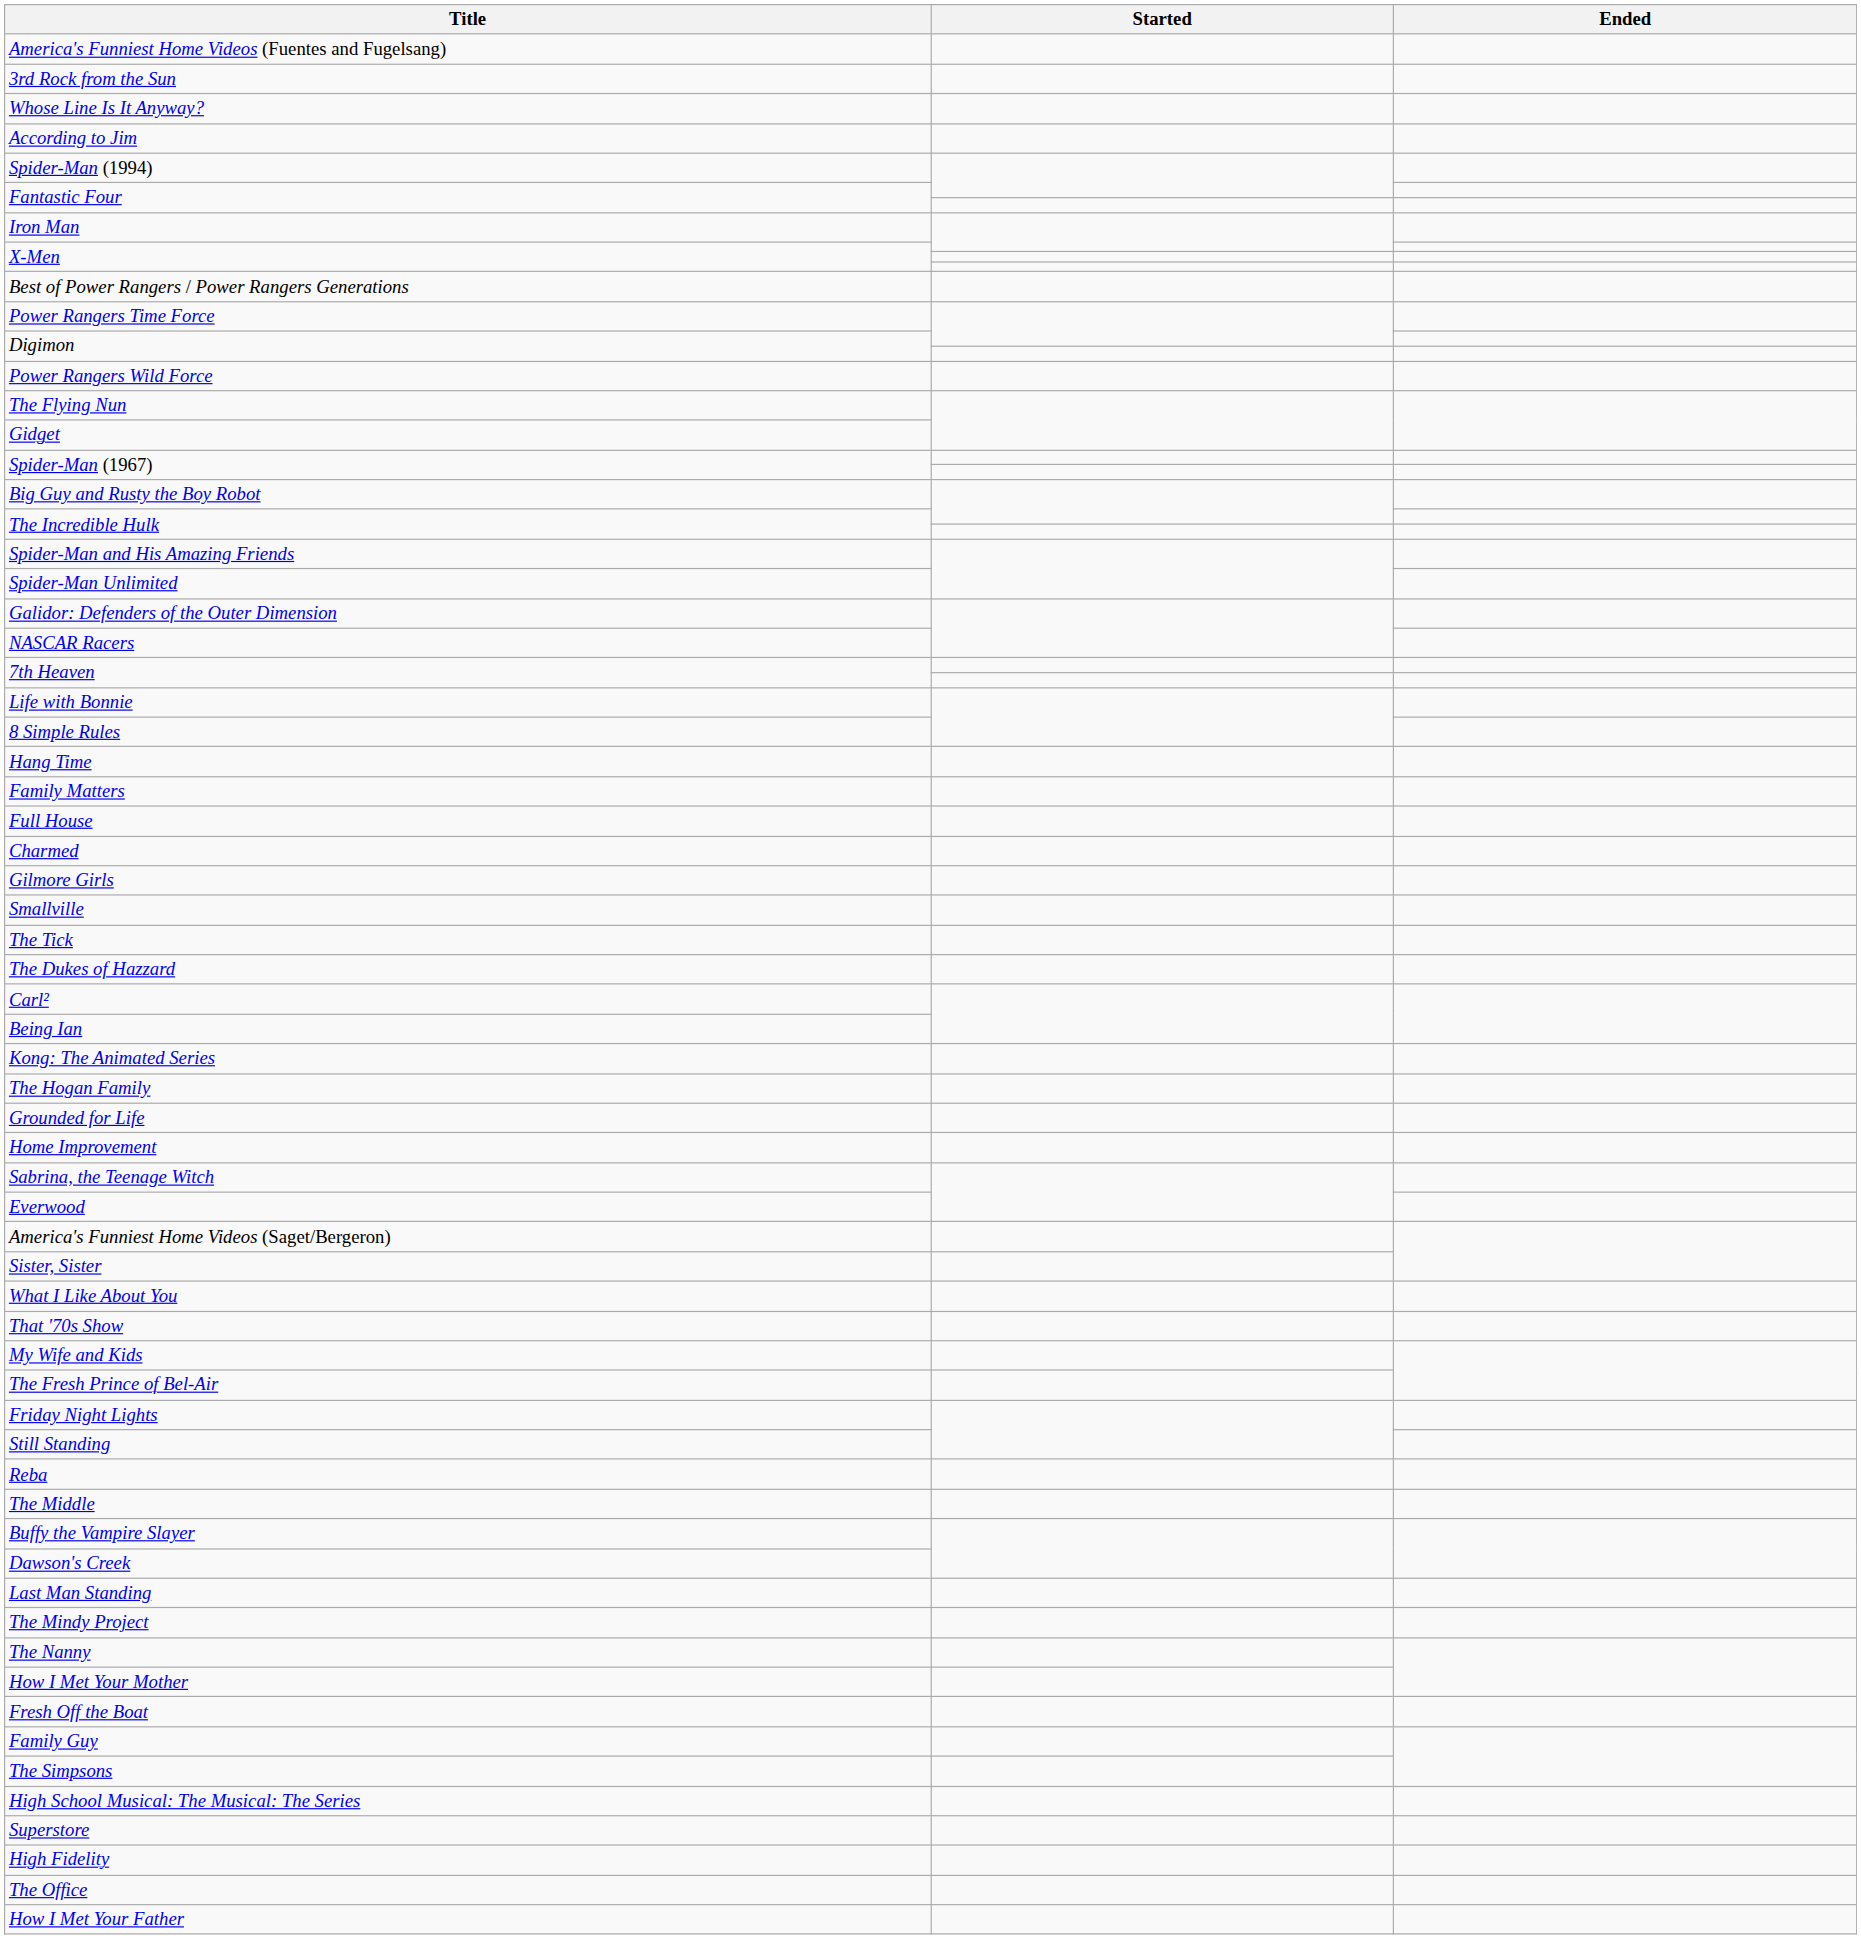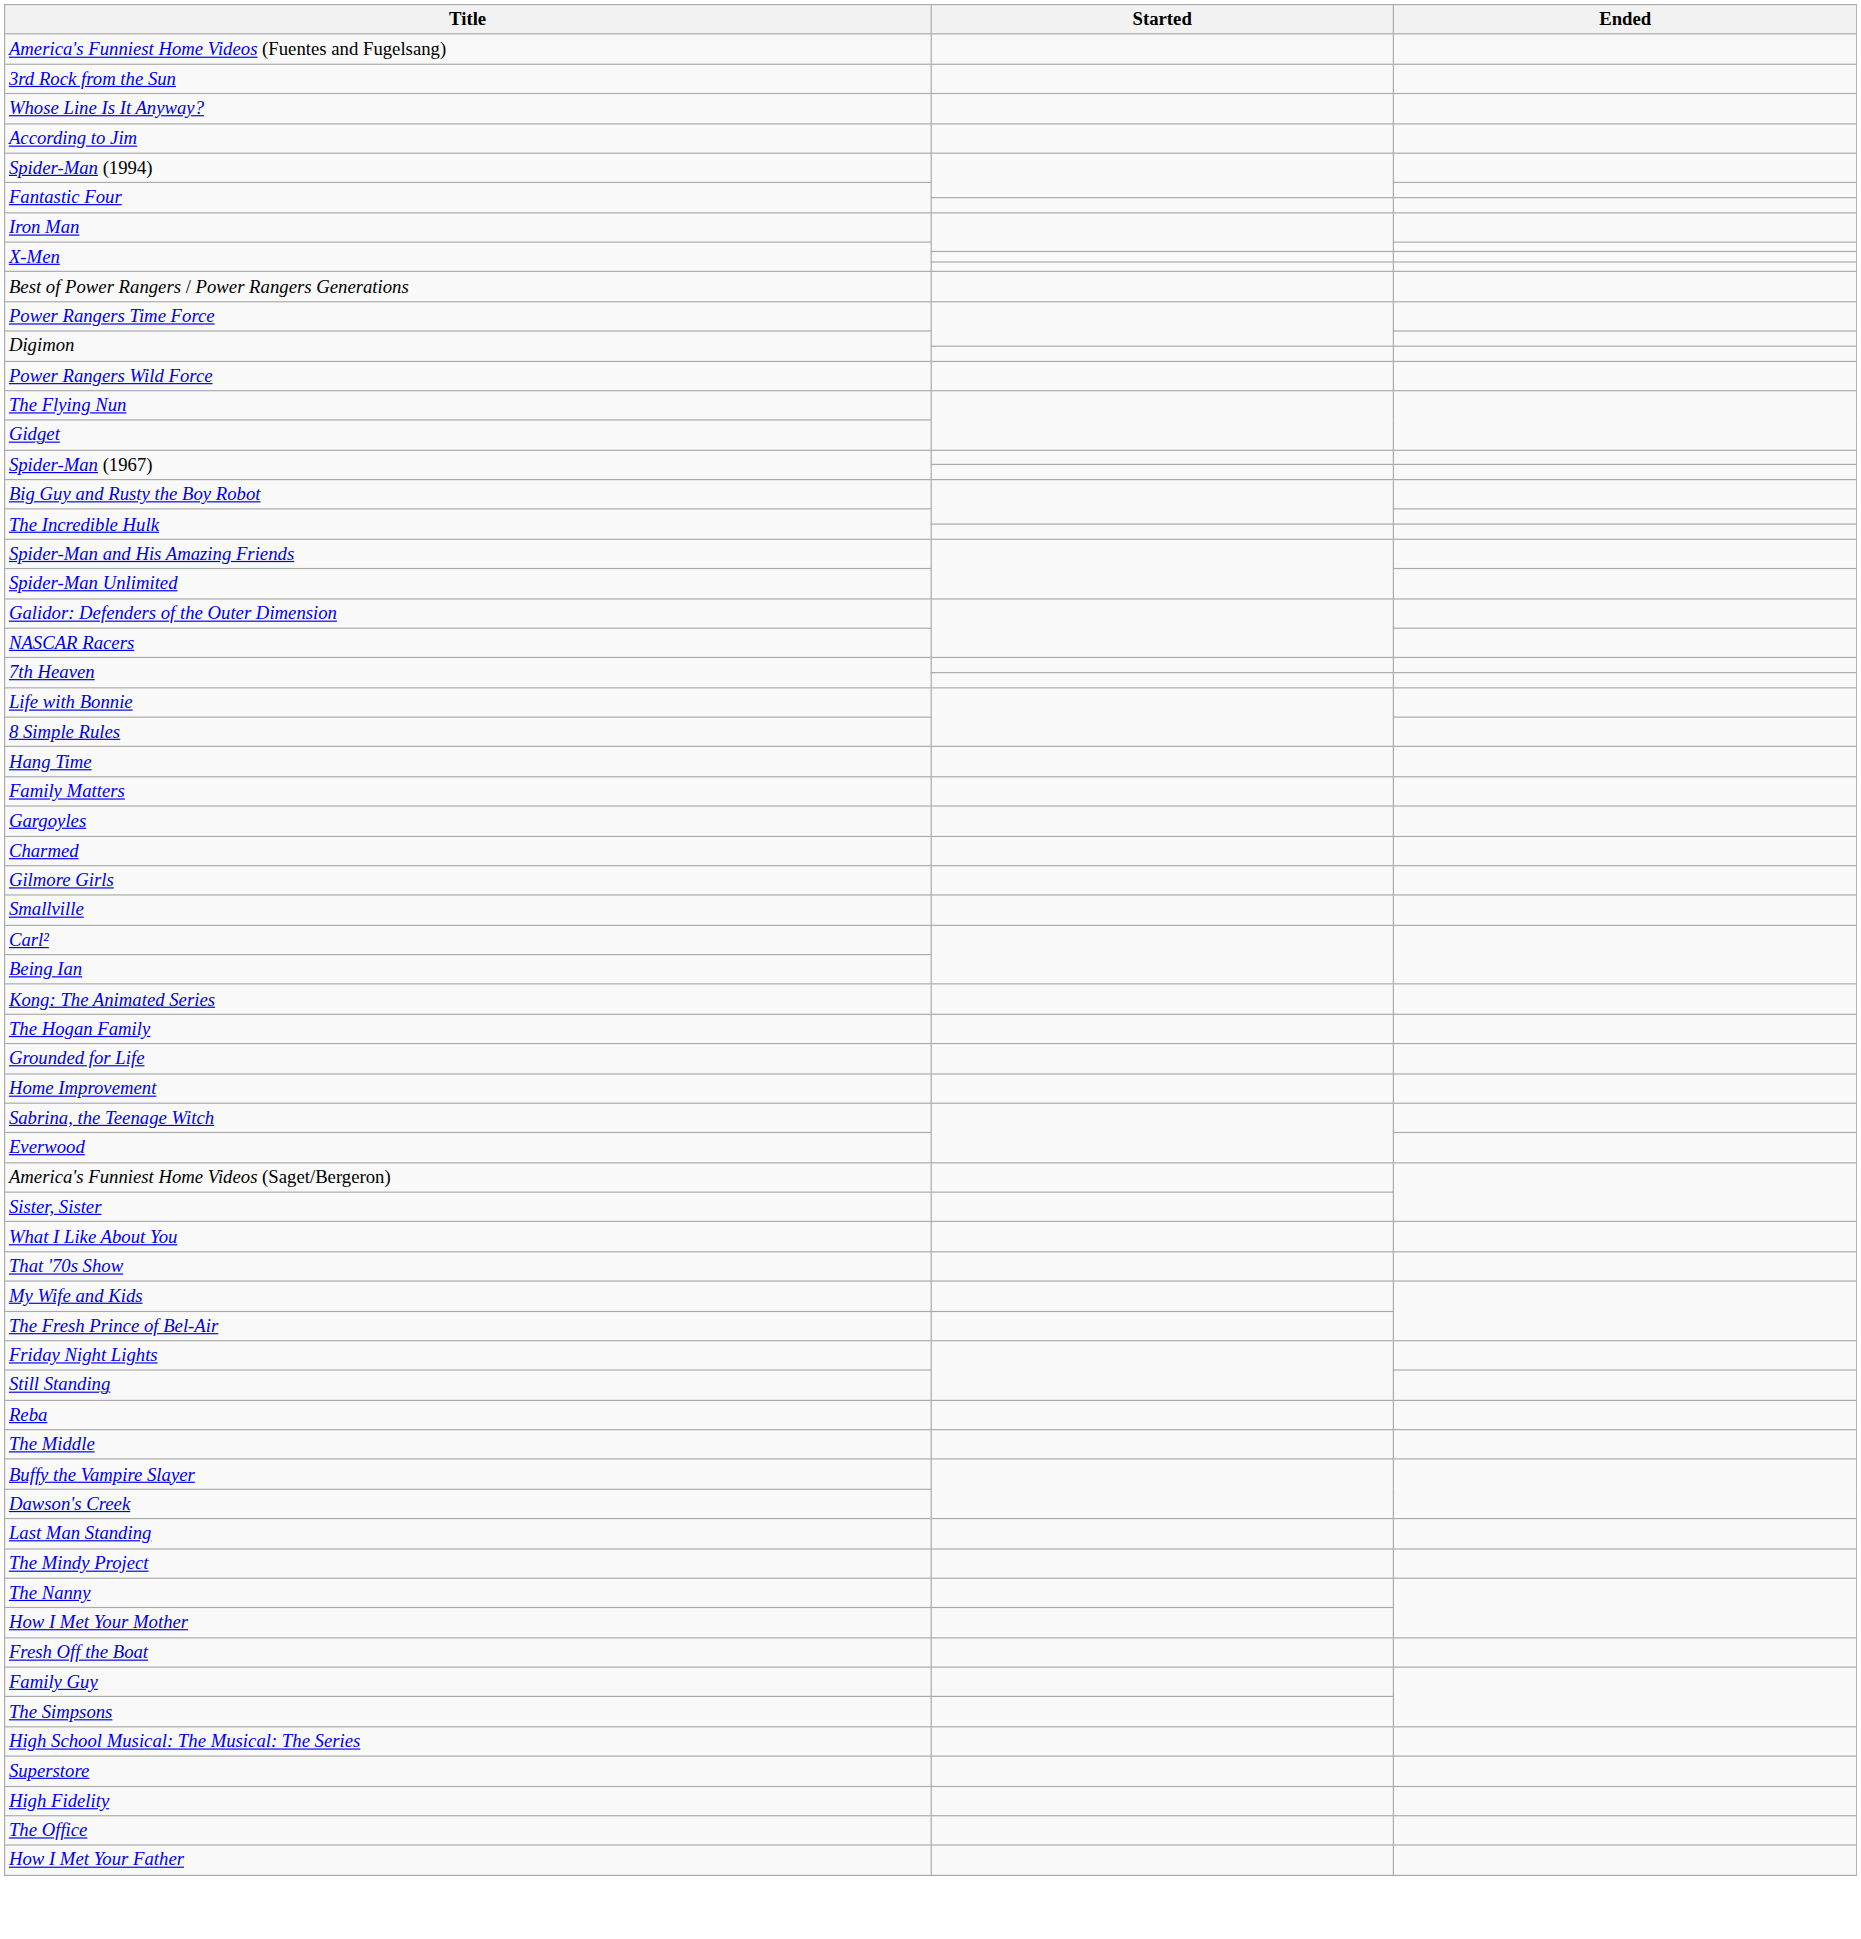- row: Full House
+ row: Gargoyles
- row: The Tick
- row: The Dukes of Hazzard
